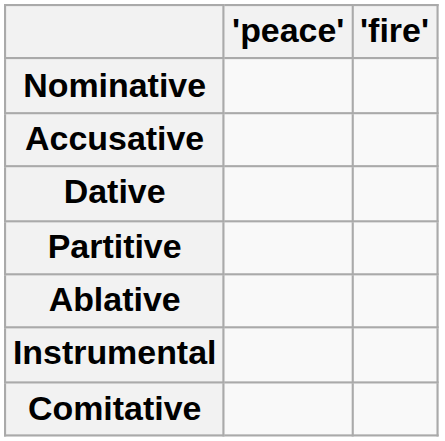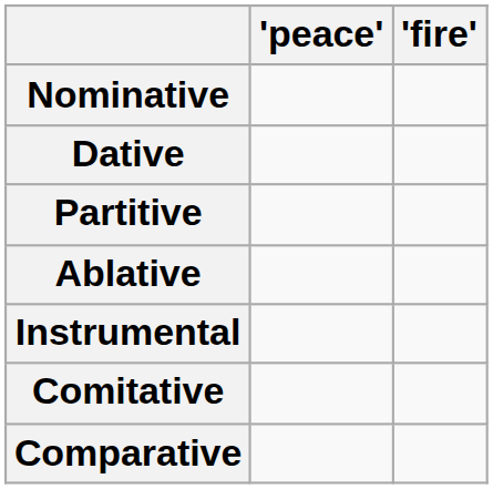- row: Accusative
+ row: Comparative
